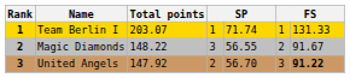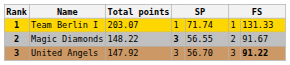Magic Diamonds | column 4: normal -> bold
United Angels | column 4: 2 -> 3
